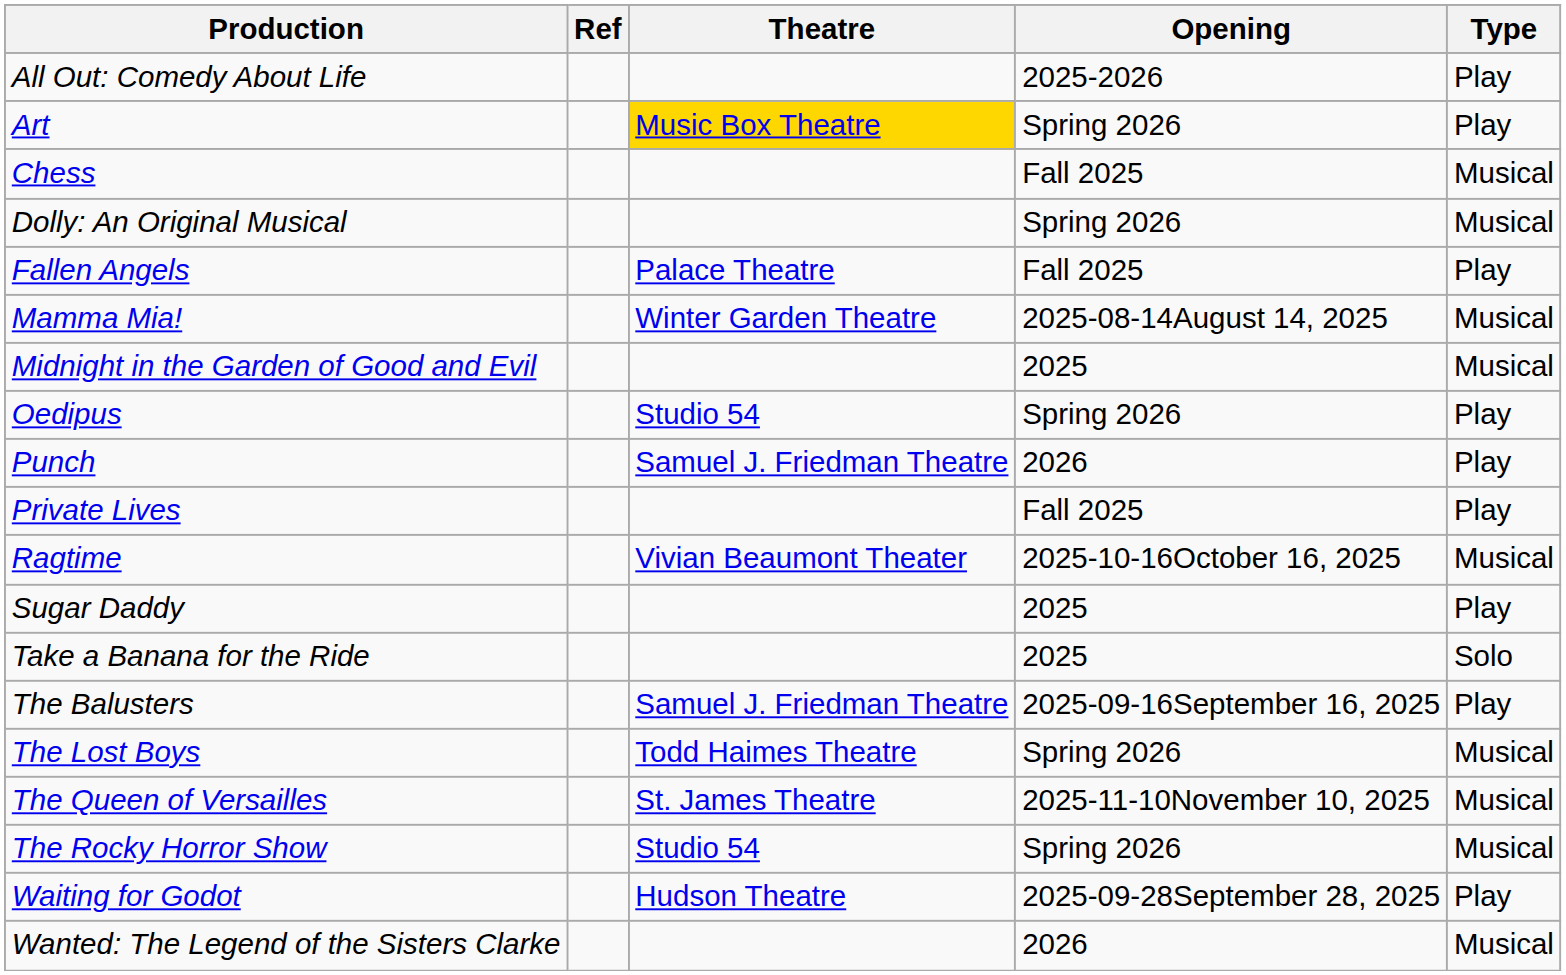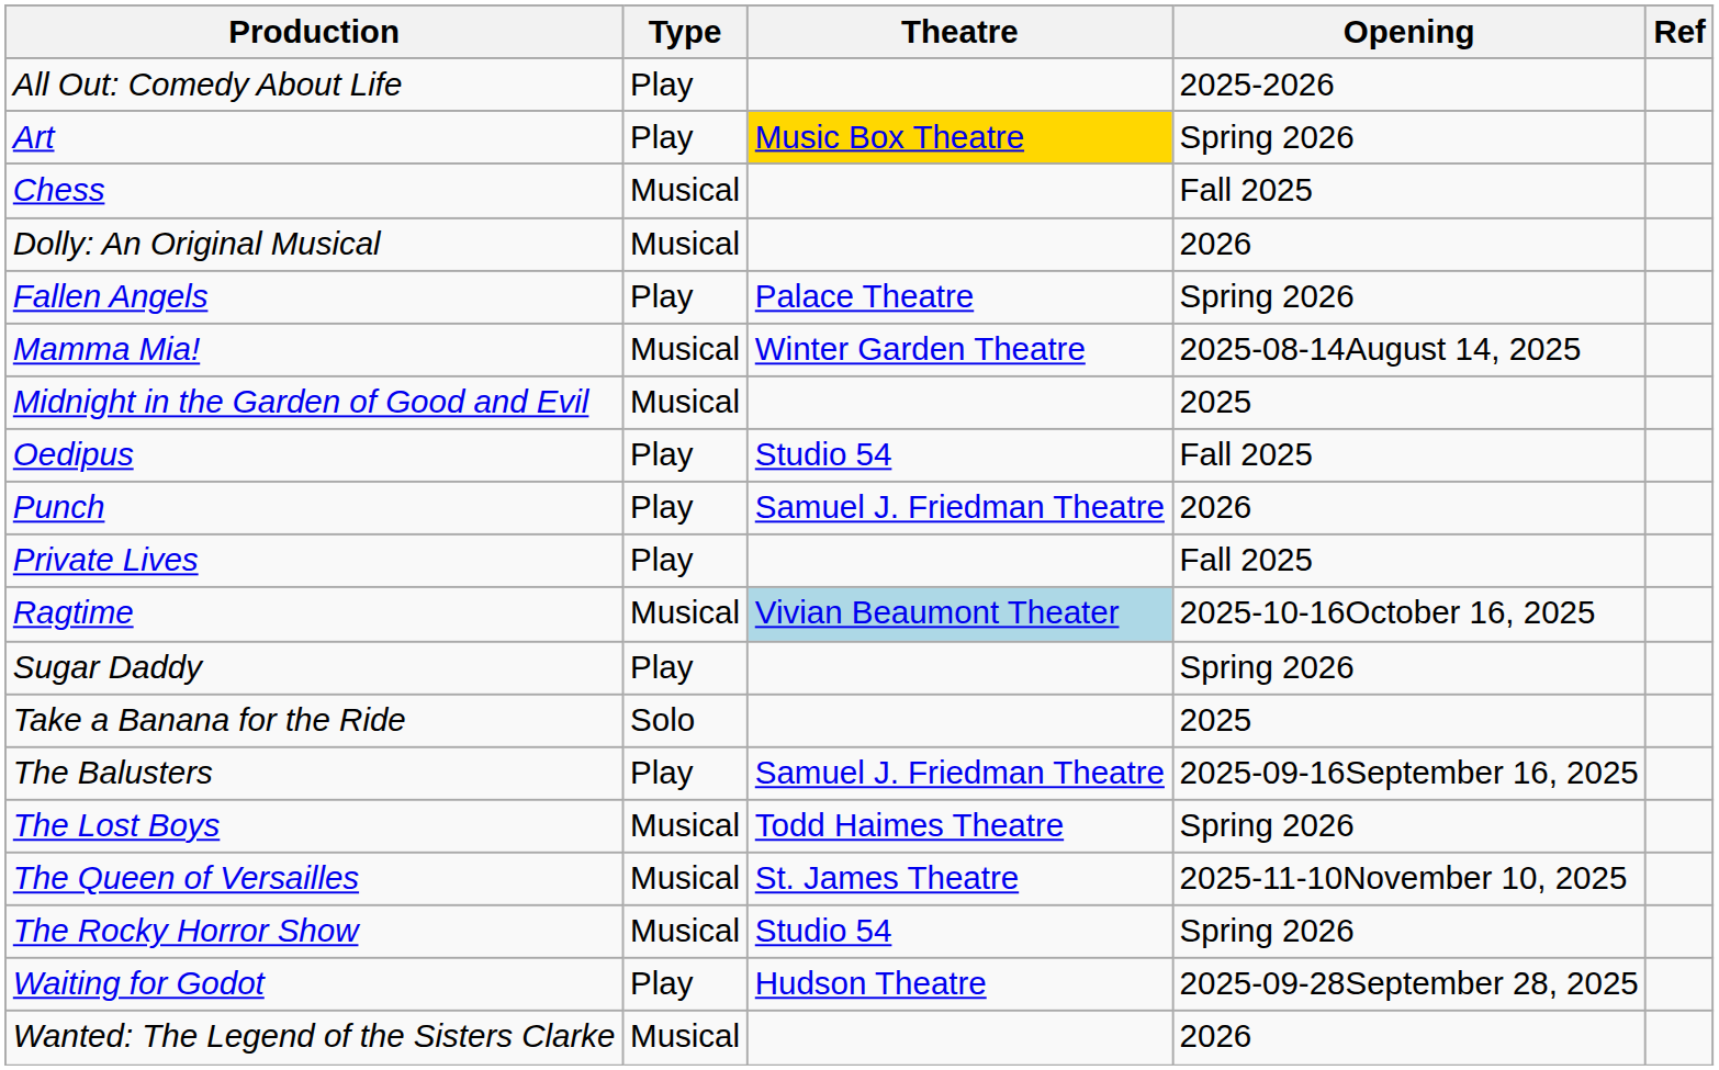columns swapped: Type <-> Ref
Dolly: An Original Musical | Opening: Spring 2026 -> 2026
Fallen Angels | Opening: Fall 2025 -> Spring 2026
Oedipus | Opening: Spring 2026 -> Fall 2025
Ragtime | Theatre: no background -> lightblue background
Sugar Daddy | Opening: 2025 -> Spring 2026
